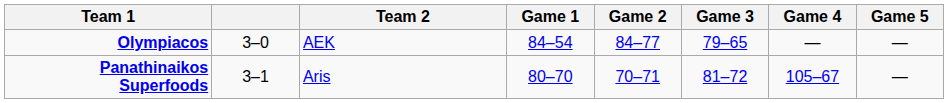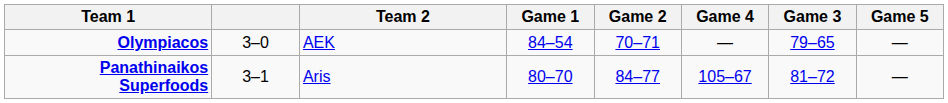columns swapped: Game 3 <-> Game 4
Olympiacos | Game 2: 84–77 -> 70–71
Panathinaikos Superfoods | Game 2: 70–71 -> 84–77
